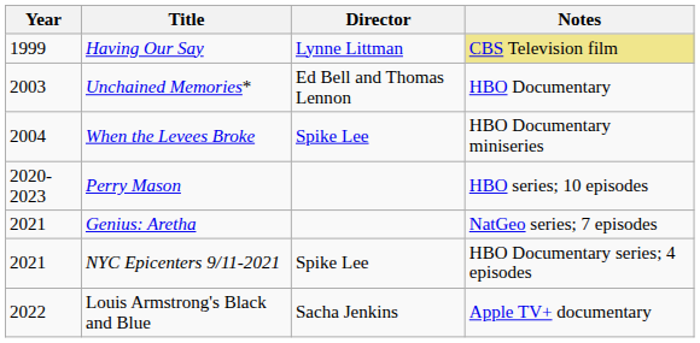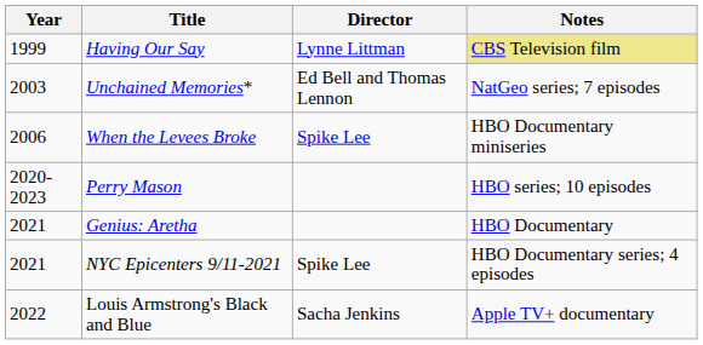Unchained Memories* | Notes: HBO Documentary -> NatGeo series; 7 episodes
When the Levees Broke | Year: 2004 -> 2006
Genius: Aretha | Notes: NatGeo series; 7 episodes -> HBO Documentary
